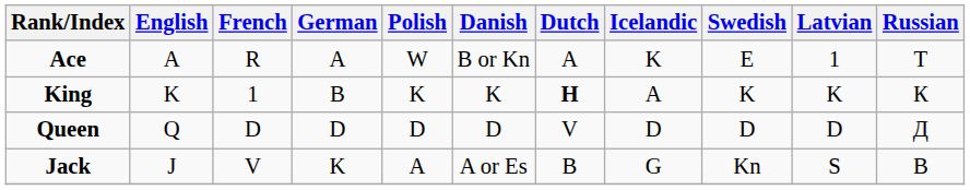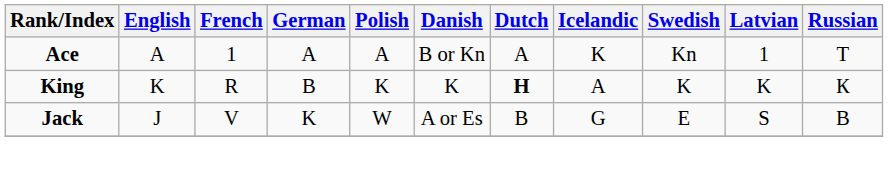Ace | French: R -> 1
Ace | Polish: W -> A
Ace | Swedish: E -> Kn
King | French: 1 -> R
- row: Queen | Q | D | D | D | D | V | D | D | D | Д
Jack | Polish: A -> W
Jack | Swedish: Kn -> E
